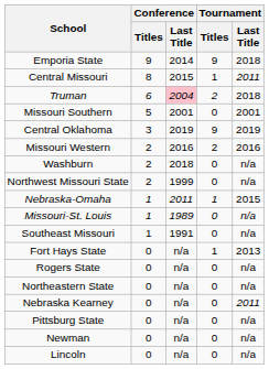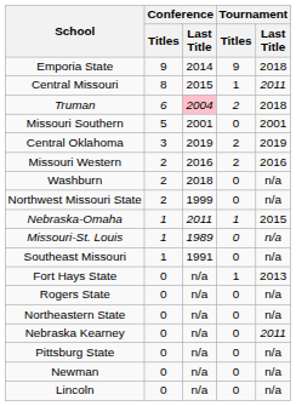Central Oklahoma | Tournament / Titles: 9 -> 2
